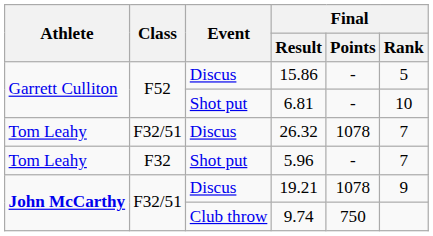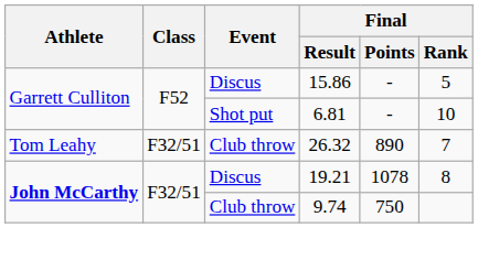26.32 | Event: Discus -> Club throw
26.32 | Final / Points: 1078 -> 890
- row: Tom Leahy | F32 | Shot put | 5.96 | - | 7
19.21 | Final / Rank: 9 -> 8
